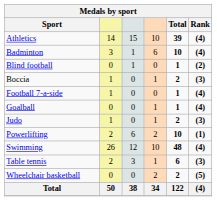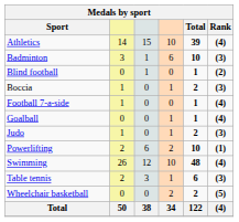Badminton | Rank: (4) -> (3)
